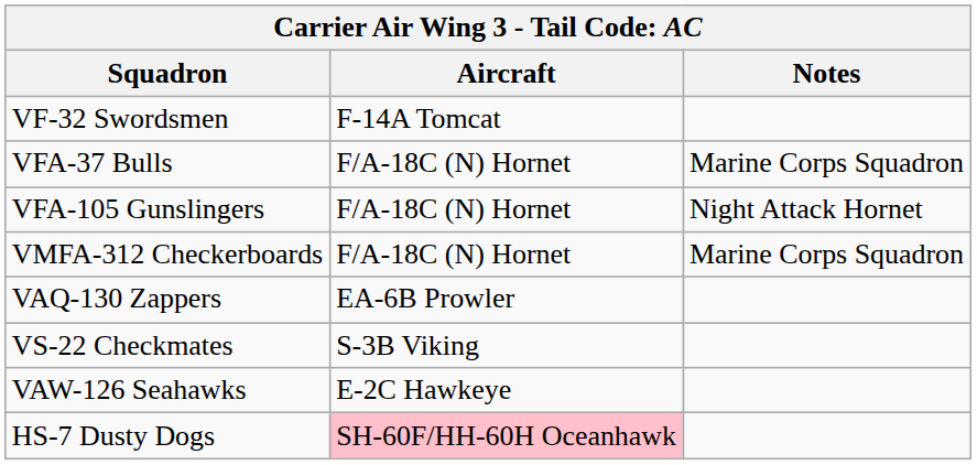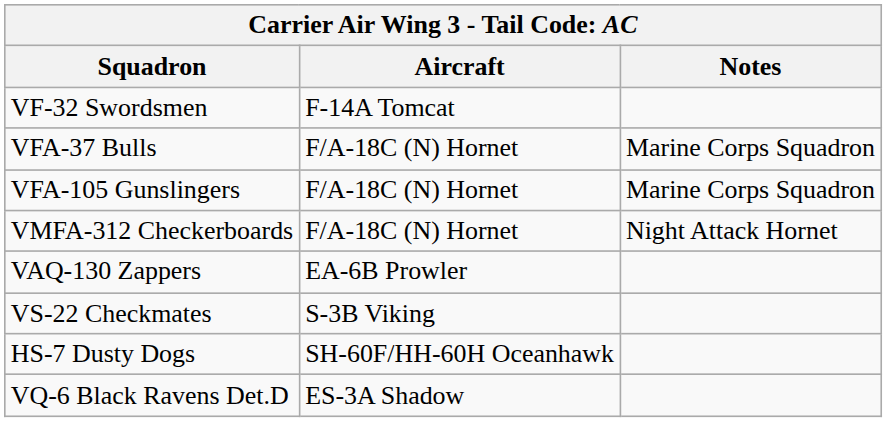VFA-105 Gunslingers | Notes: Night Attack Hornet -> Marine Corps Squadron
VMFA-312 Checkerboards | Notes: Marine Corps Squadron -> Night Attack Hornet
- row: VAW-126 Seahawks | E-2C Hawkeye
HS-7 Dusty Dogs | Aircraft: pink background -> no background
+ row: VQ-6 Black Ravens Det.D | ES-3A Shadow
